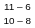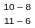rows swapped: 11 – 6 <-> 10 – 8
